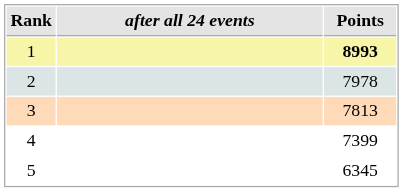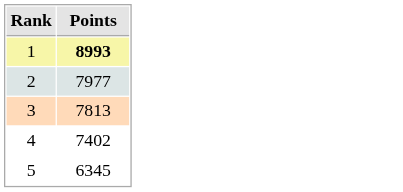- column: after all 24 events
2 | Points: 7978 -> 7977
4 | Points: 7399 -> 7402
